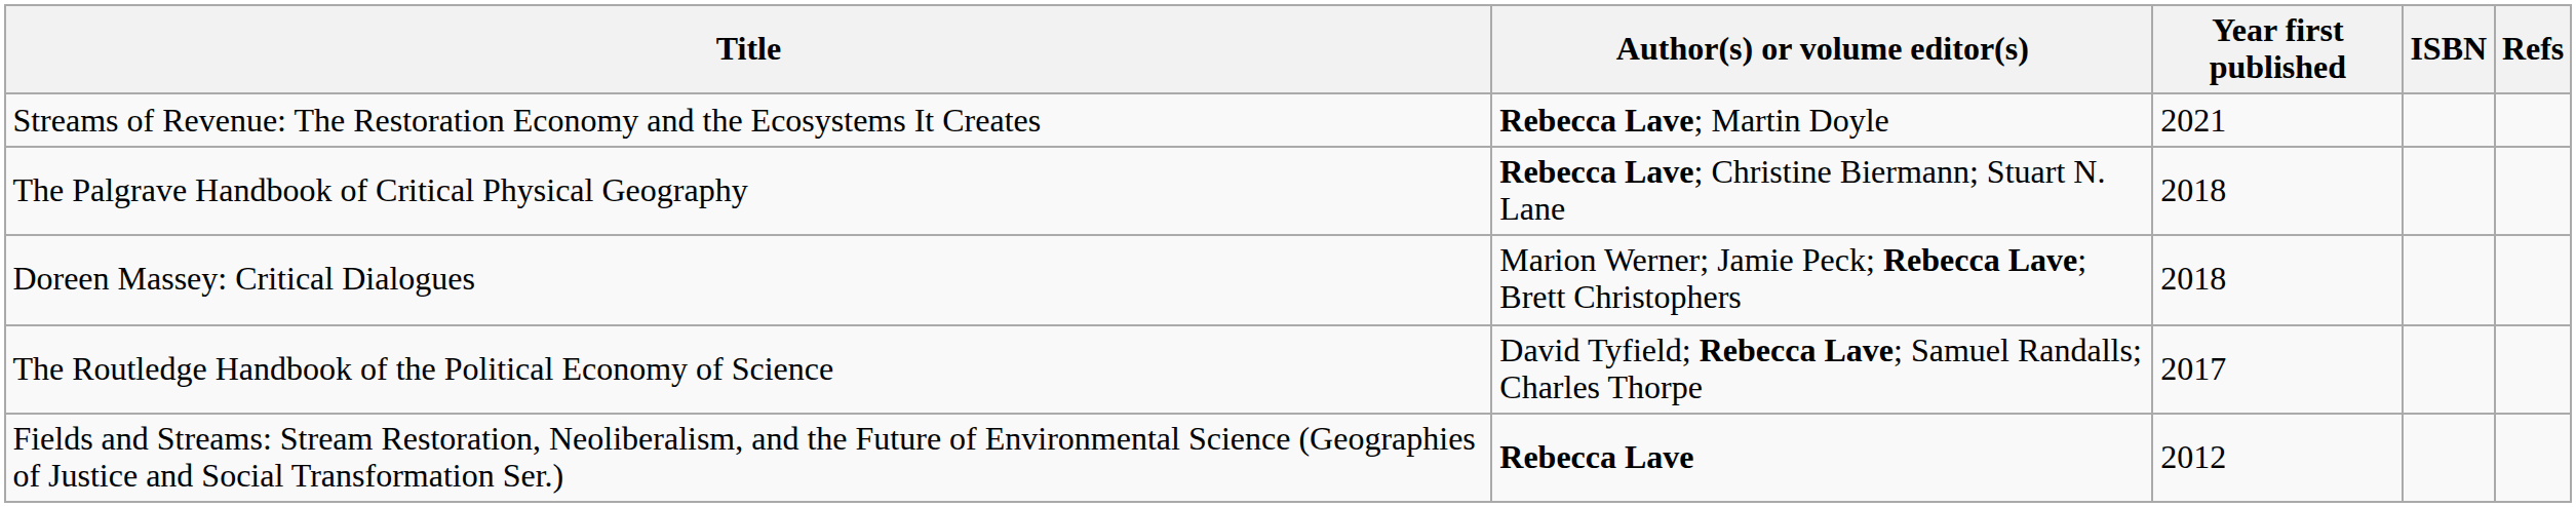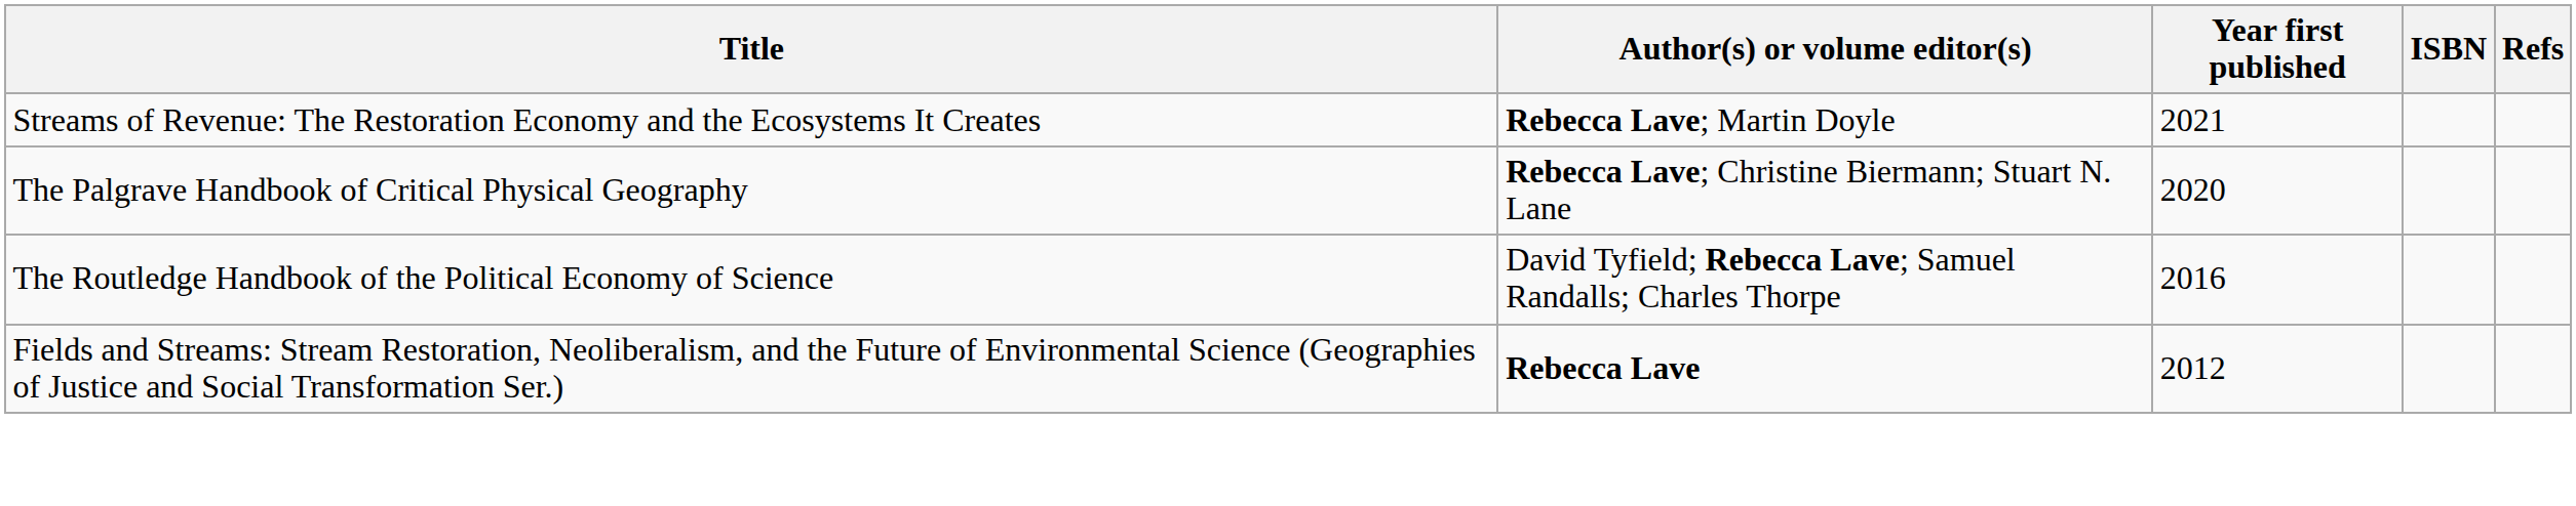The Palgrave Handbook of Critical Physical Geography | Year first published: 2018 -> 2020
- row: Doreen Massey: Critical Dialogues | Marion Werner; Jamie Peck; Rebecca Lave; Brett Christophers | 2018
The Routledge Handbook of the Political Economy of Science | Year first published: 2017 -> 2016
